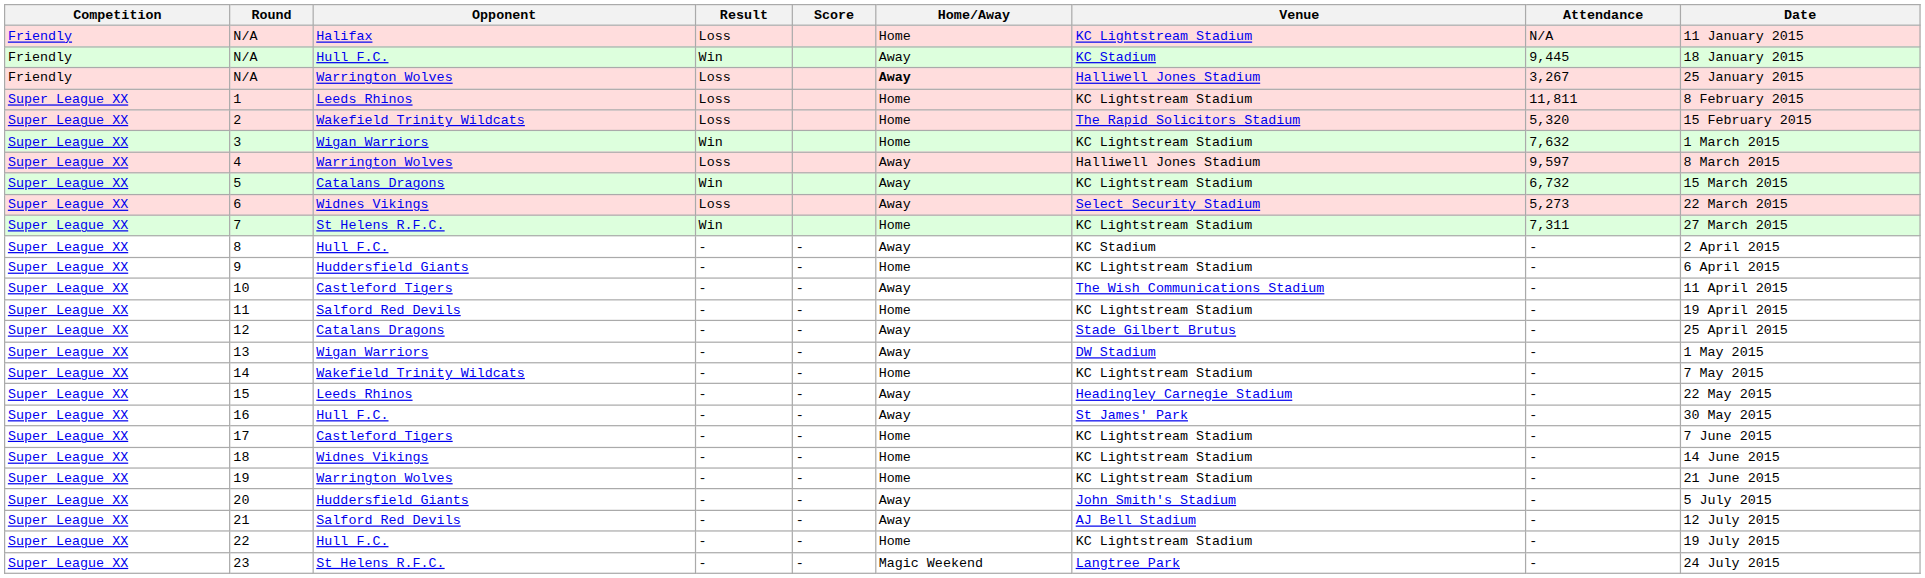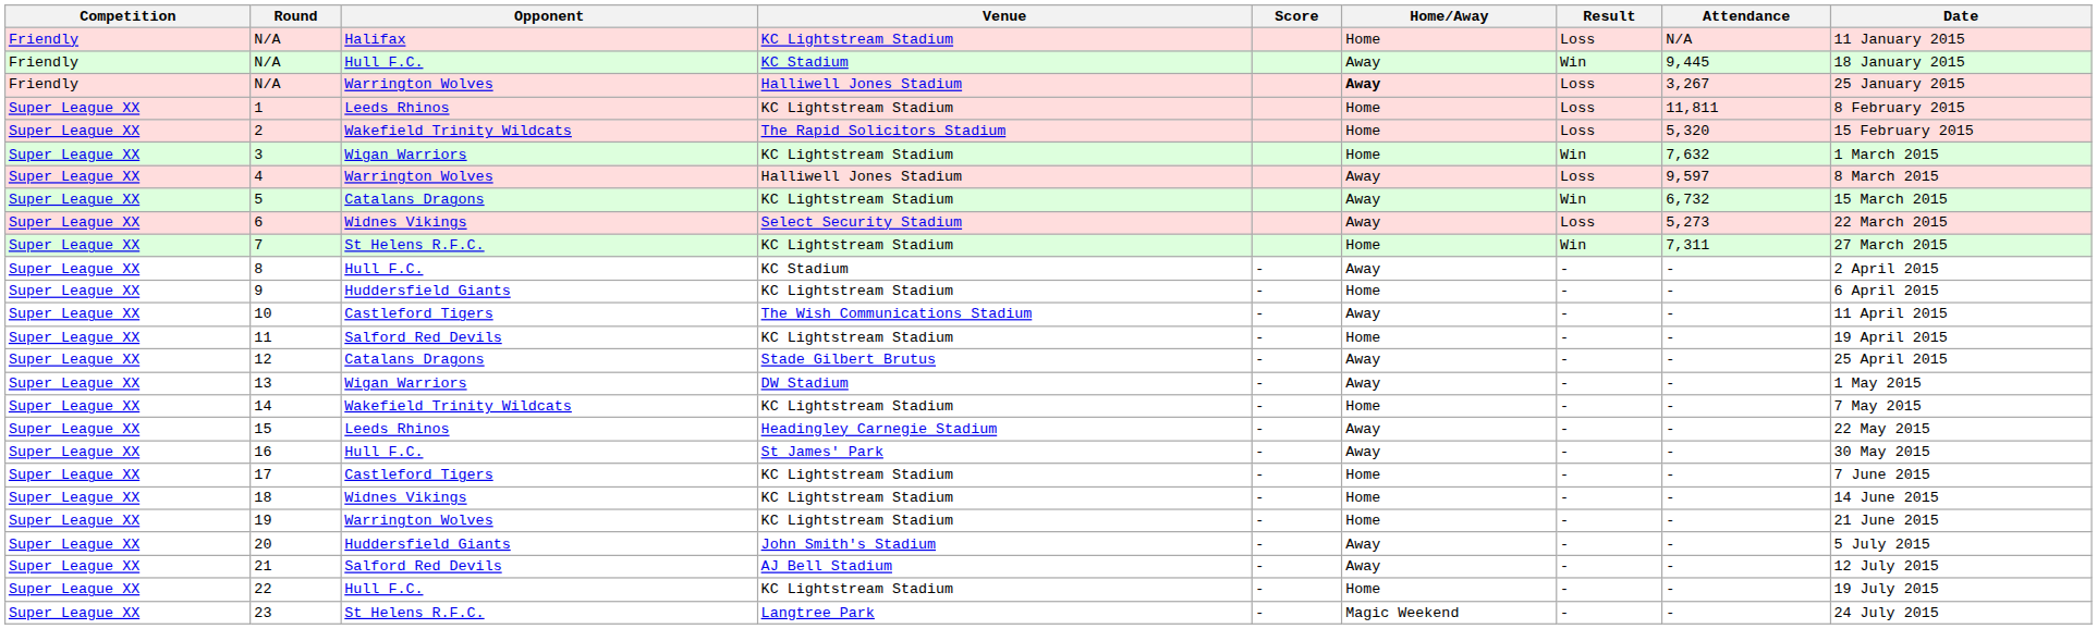columns swapped: Result <-> Venue
